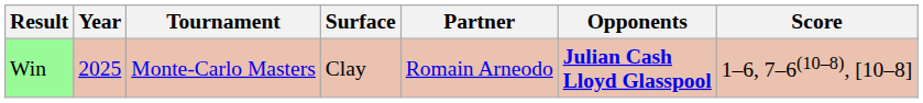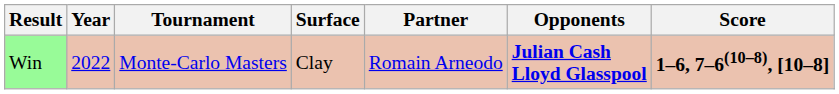Win | Year: 2025 -> 2022
Win | Score: normal -> bold
